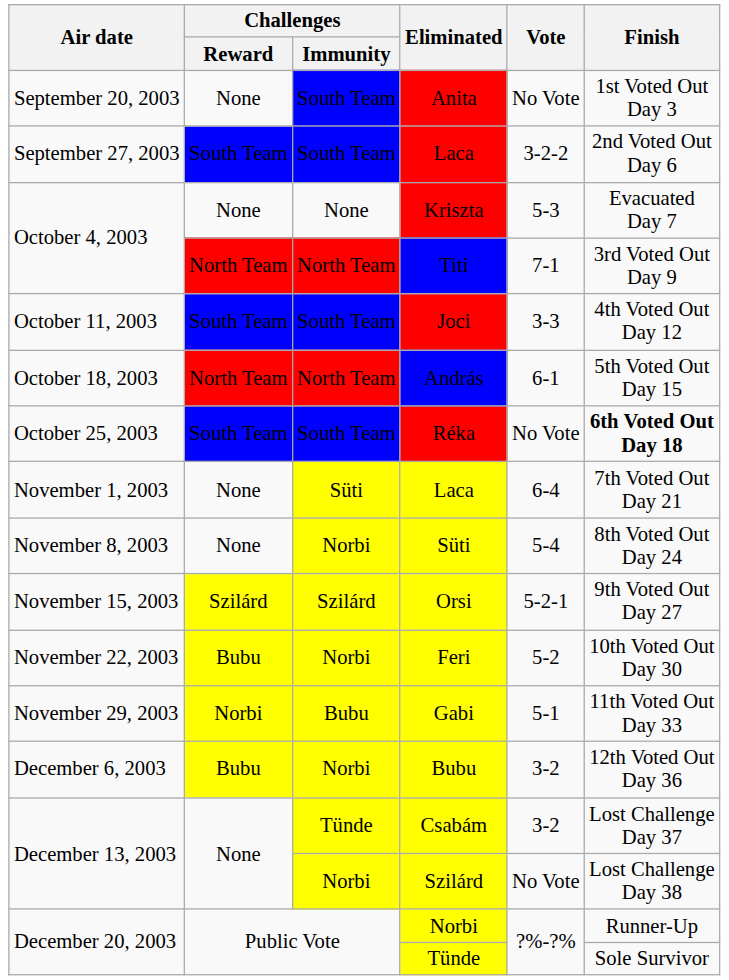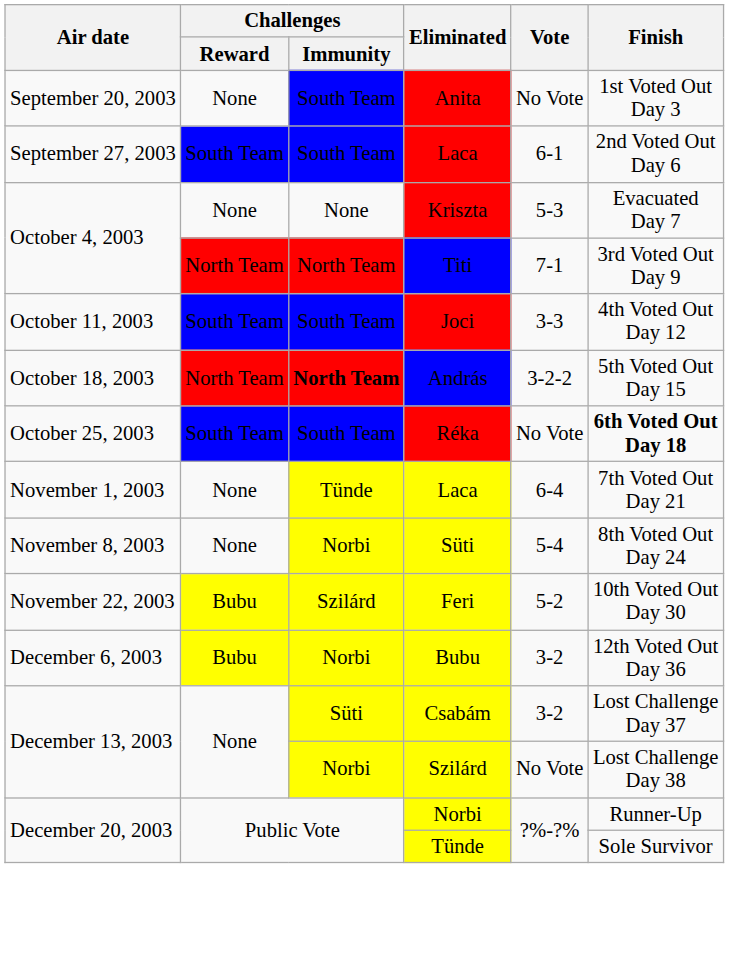September 27, 2003 / Laca | Vote: 3-2-2 -> 6-1
András | Challenges / Immunity: normal -> bold
András | Vote: 6-1 -> 3-2-2
November 1, 2003 / Laca | Challenges / Immunity: Süti -> Tünde
- row: November 15, 2003 | Szilárd | Szilárd | Orsi | 5-2-1 | 9th Voted Out Day 27
Feri | Challenges / Immunity: Norbi -> Szilárd
- row: November 29, 2003 | Norbi | Bubu | Gabi | 5-1 | 11th Voted Out Day 33
Csabám | Challenges / Immunity: Tünde -> Süti
